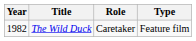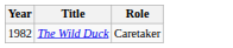- column: Type | Feature film
